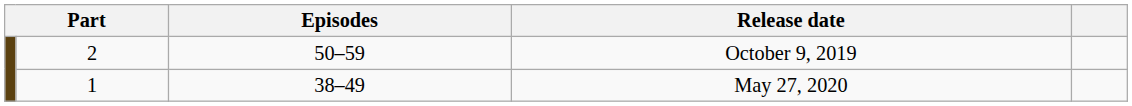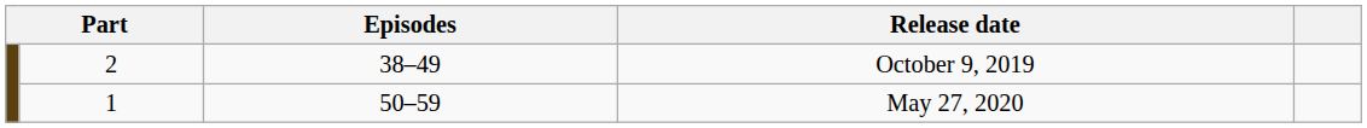October 9, 2019 | Episodes: 50–59 -> 38–49
May 27, 2020 | Episodes: 38–49 -> 50–59
